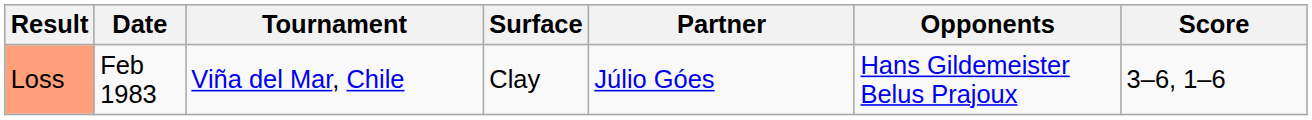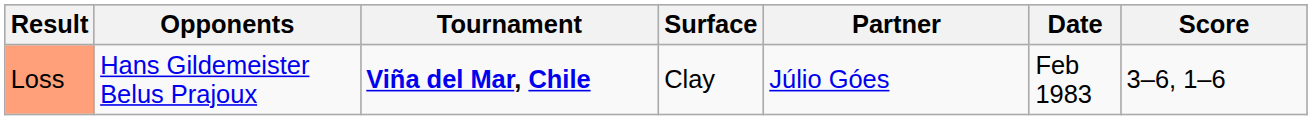columns swapped: Date <-> Opponents
Loss | Tournament: normal -> bold
